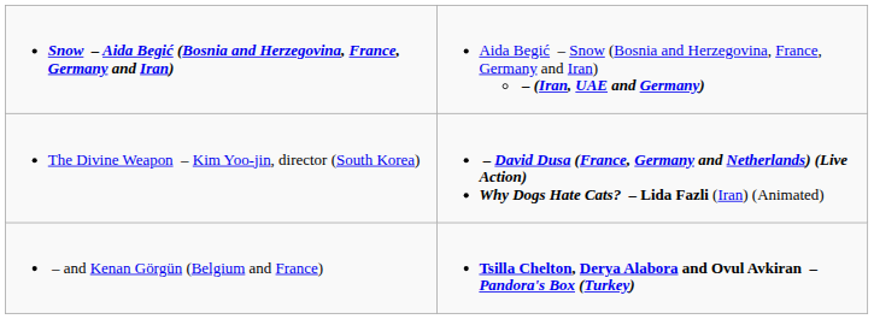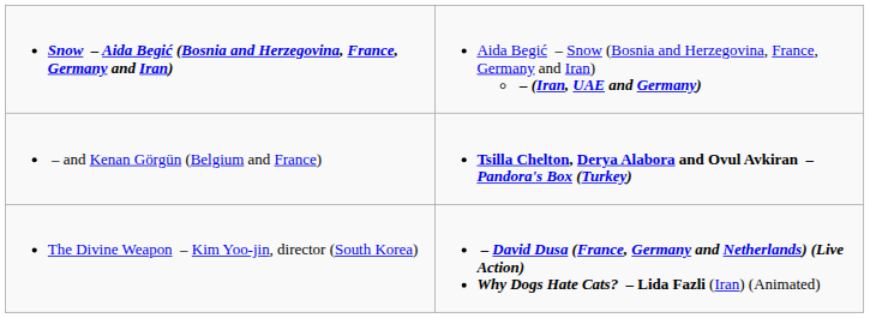rows swapped: – and Kenan Görgün (Belgium and France) <-> The Divine Weapon – Kim Yoo-jin, director (South Korea)
